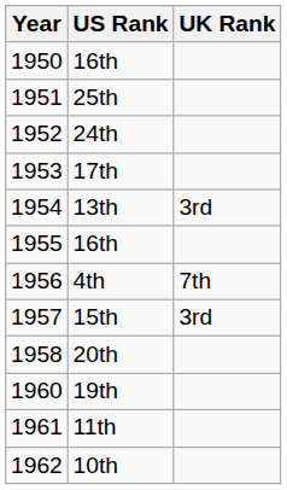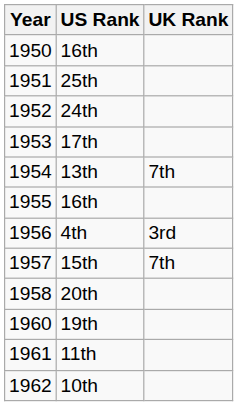13th | UK Rank: 3rd -> 7th
4th | UK Rank: 7th -> 3rd
15th | UK Rank: 3rd -> 7th
